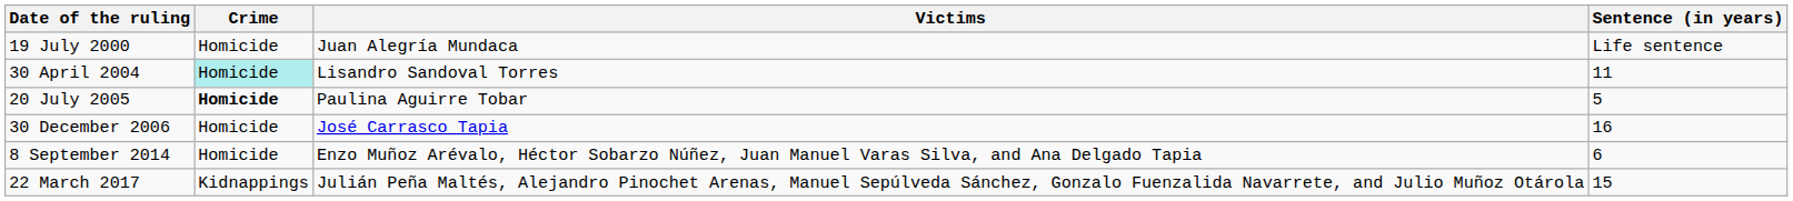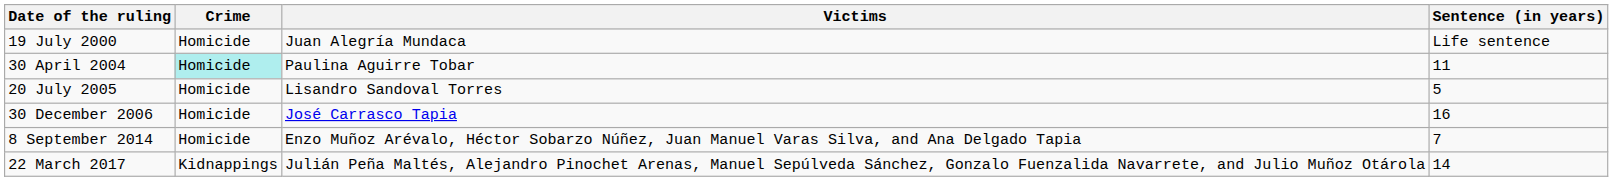30 April 2004 | Victims: Lisandro Sandoval Torres -> Paulina Aguirre Tobar
20 July 2005 | Crime: bold -> normal
20 July 2005 | Victims: Paulina Aguirre Tobar -> Lisandro Sandoval Torres
8 September 2014 | Sentence (in years): 6 -> 7
22 March 2017 | Sentence (in years): 15 -> 14
